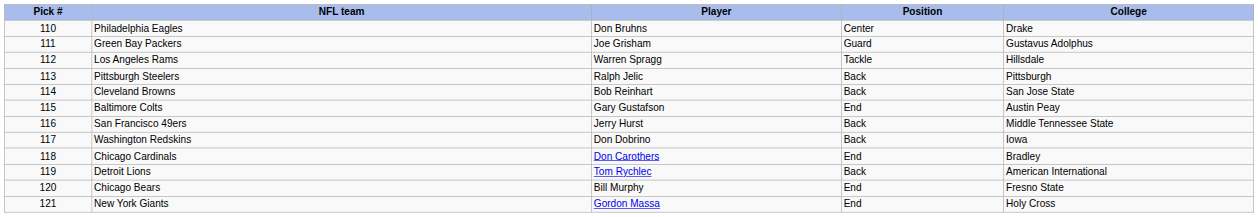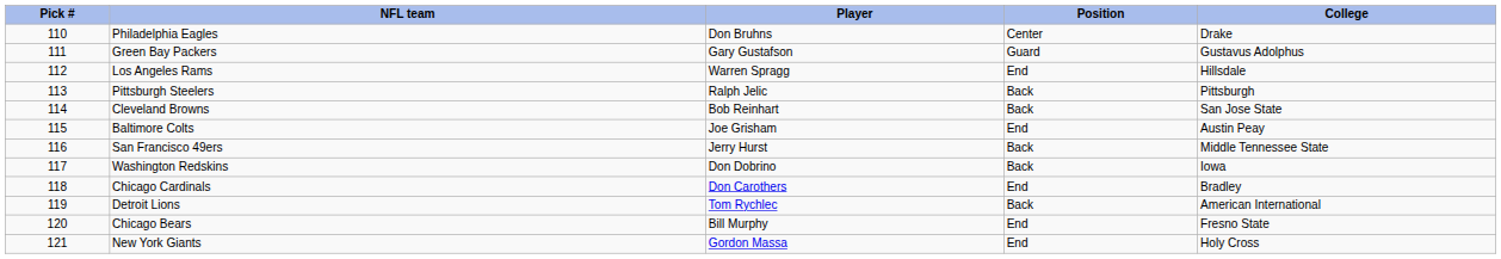Green Bay Packers | Player: Joe Grisham -> Gary Gustafson
Los Angeles Rams | Position: Tackle -> End
Baltimore Colts | Player: Gary Gustafson -> Joe Grisham
